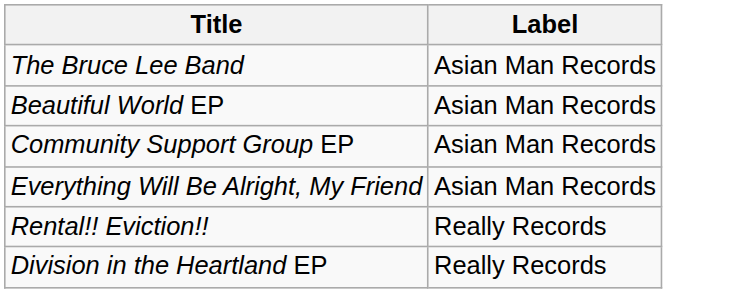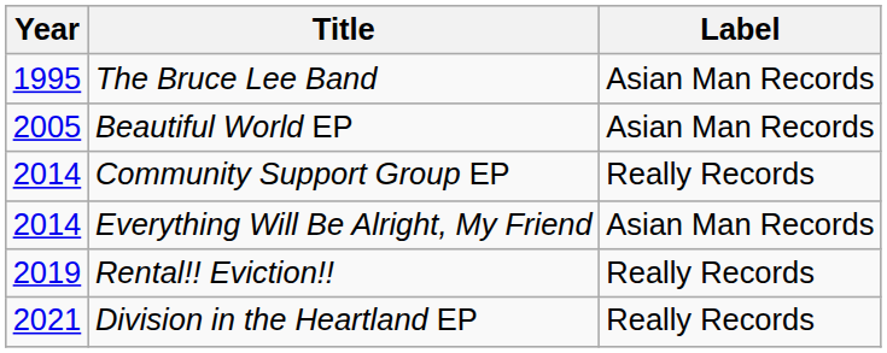+ column: Year | 1995 | 2005 | 2014 | 2014 | 2019 | 2021
Community Support Group EP | Label: Asian Man Records -> Really Records
